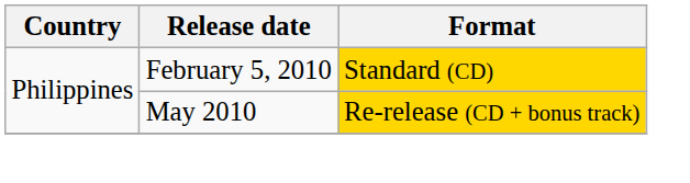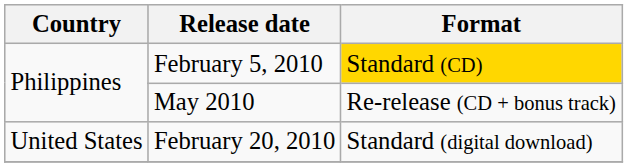May 2010 | Format: gold background -> no background
+ row: United States | February 20, 2010 | Standard (digital download)
